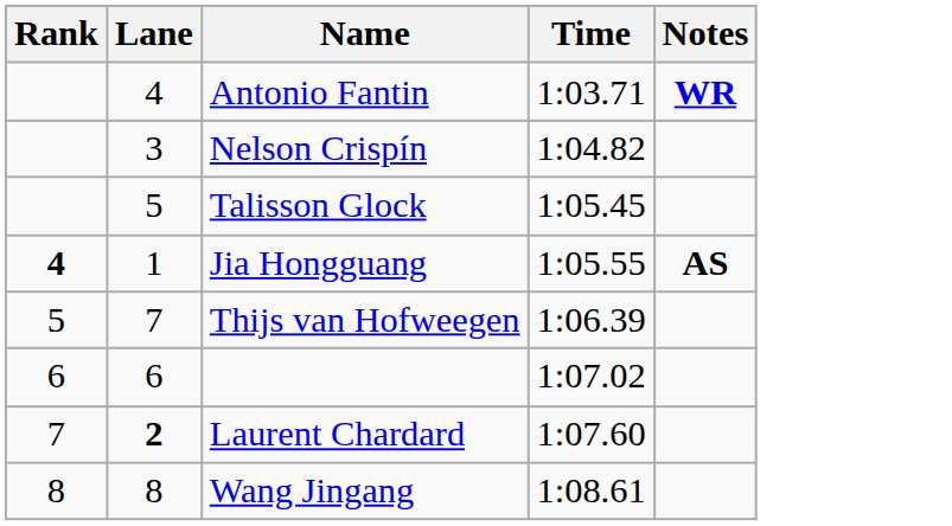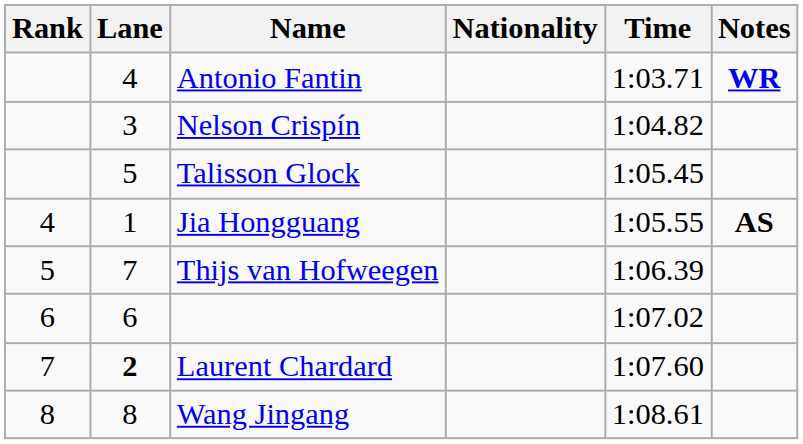+ column: Nationality
Jia Hongguang | Rank: bold -> normal
